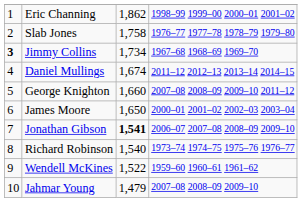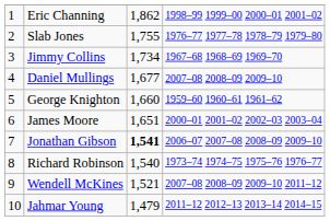Slab Jones | column 3: 1,758 -> 1,755
Jimmy Collins | column 1: bold -> normal
Daniel Mullings | column 3: 1,674 -> 1,677
Daniel Mullings | column 4: 2011–12 2012–13 2013–14 2014–15 -> 2007–08 2008–09 2009–10
George Knighton | column 4: 2007–08 2008–09 2009–10 2011–12 -> 1959–60 1960–61 1961–62
James Moore | column 3: 1,650 -> 1,651
Wendell McKines | column 3: 1,522 -> 1,521
Wendell McKines | column 4: 1959–60 1960–61 1961–62 -> 2007–08 2008–09 2009–10 2011–12
Jahmar Young | column 4: 2007–08 2008–09 2009–10 -> 2011–12 2012–13 2013–14 2014–15
